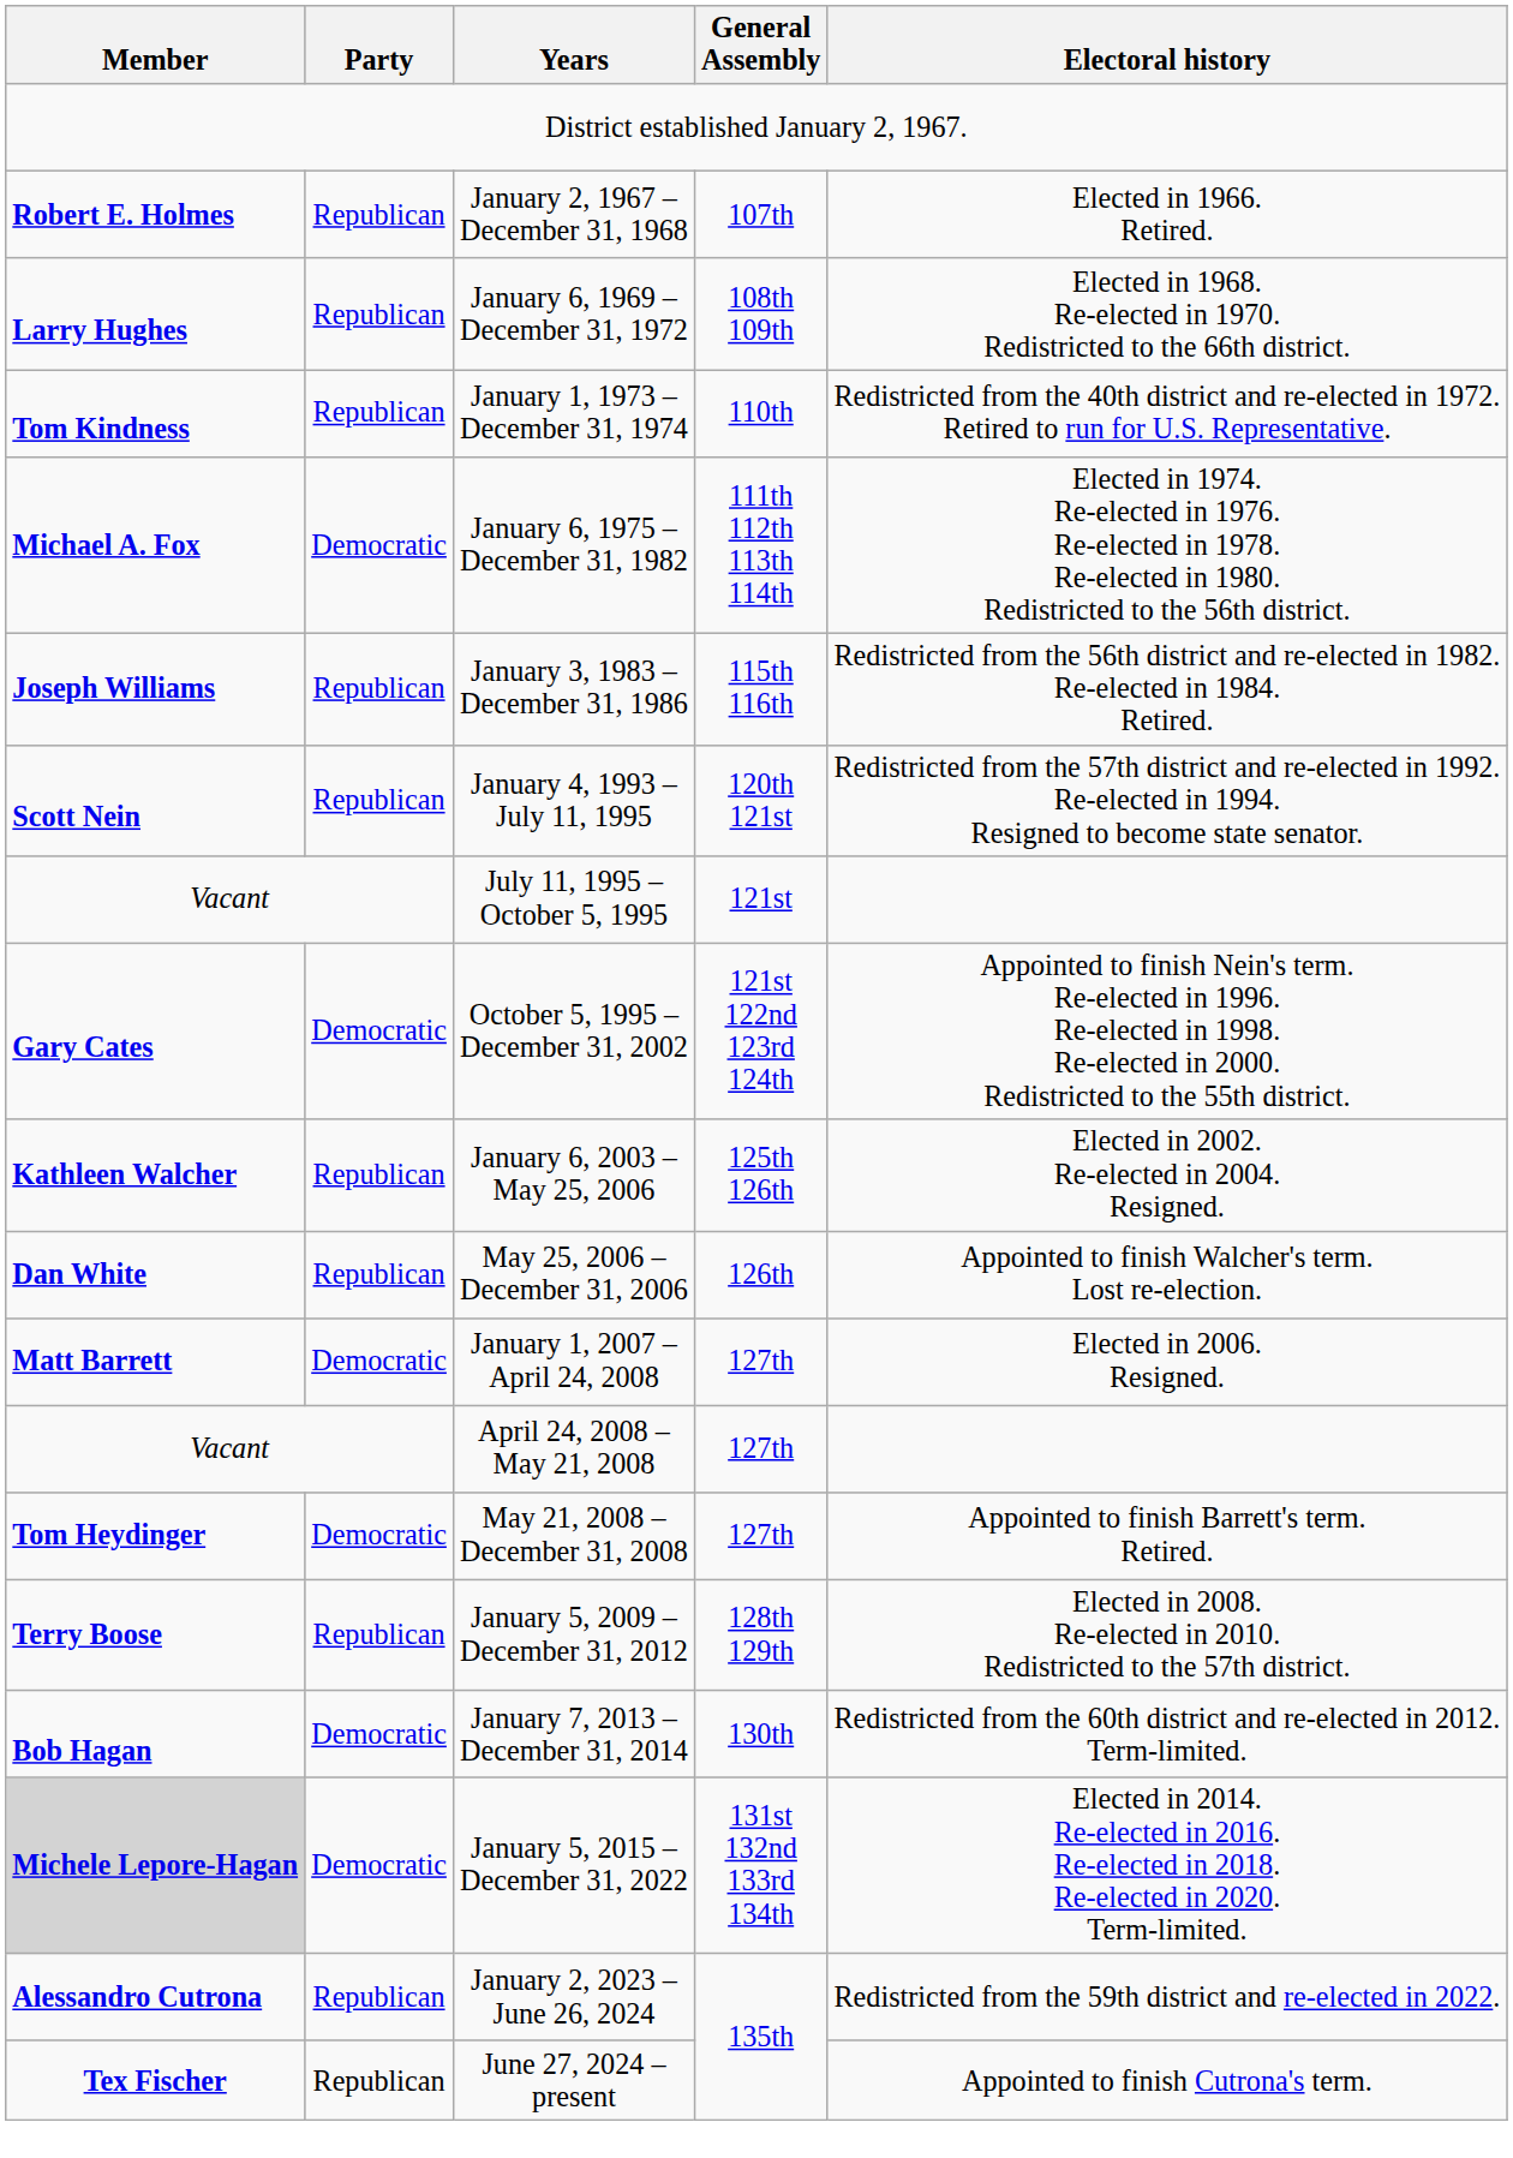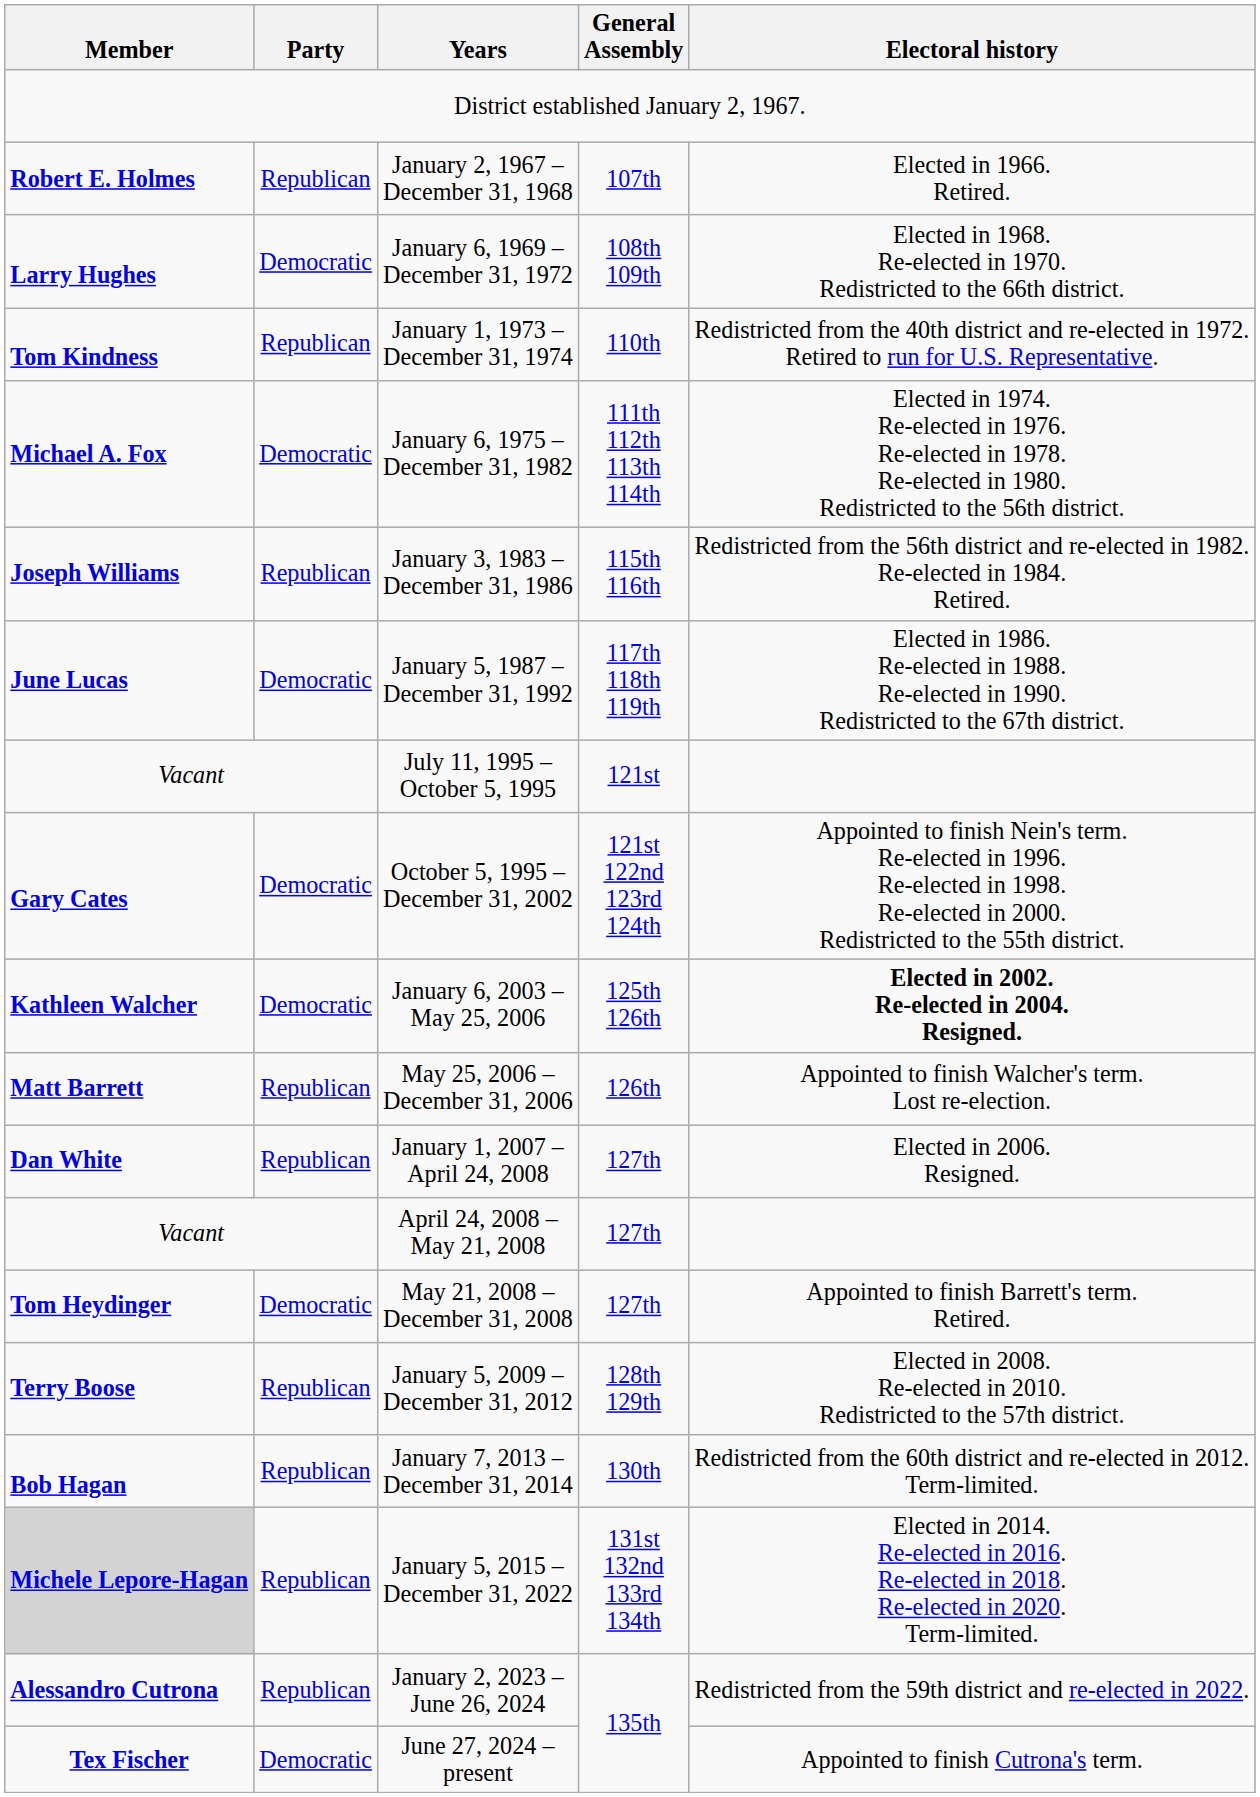January 6, 1969 – December 31, 1972 | Party: Republican -> Democratic
+ row: June Lucas | Democratic | January 5, 1987 – December 31, 1992 | 117th 118th 119th | Elected in 1986. Re-elected in 1988. Re-elected in 1990. Redistricted to the 67th district.
- row: Scott Nein | Republican | January 4, 1993 – July 11, 1995 | 120th 121st | Redistricted from the 57th district and re-elected in 1992. Re-elected in 1994. Resigned to become state senator.
January 6, 2003 – May 25, 2006 | Party: Republican -> Democratic
January 6, 2003 – May 25, 2006 | Electoral history: normal -> bold
May 25, 2006 – December 31, 2006 | Member: Dan White -> Matt Barrett
January 1, 2007 – April 24, 2008 | Member: Matt Barrett -> Dan White
January 1, 2007 – April 24, 2008 | Party: Democratic -> Republican
January 7, 2013 – December 31, 2014 | Party: Democratic -> Republican
January 5, 2015 – December 31, 2022 | Party: Democratic -> Republican
June 27, 2024 – present | Party: Republican -> Democratic
